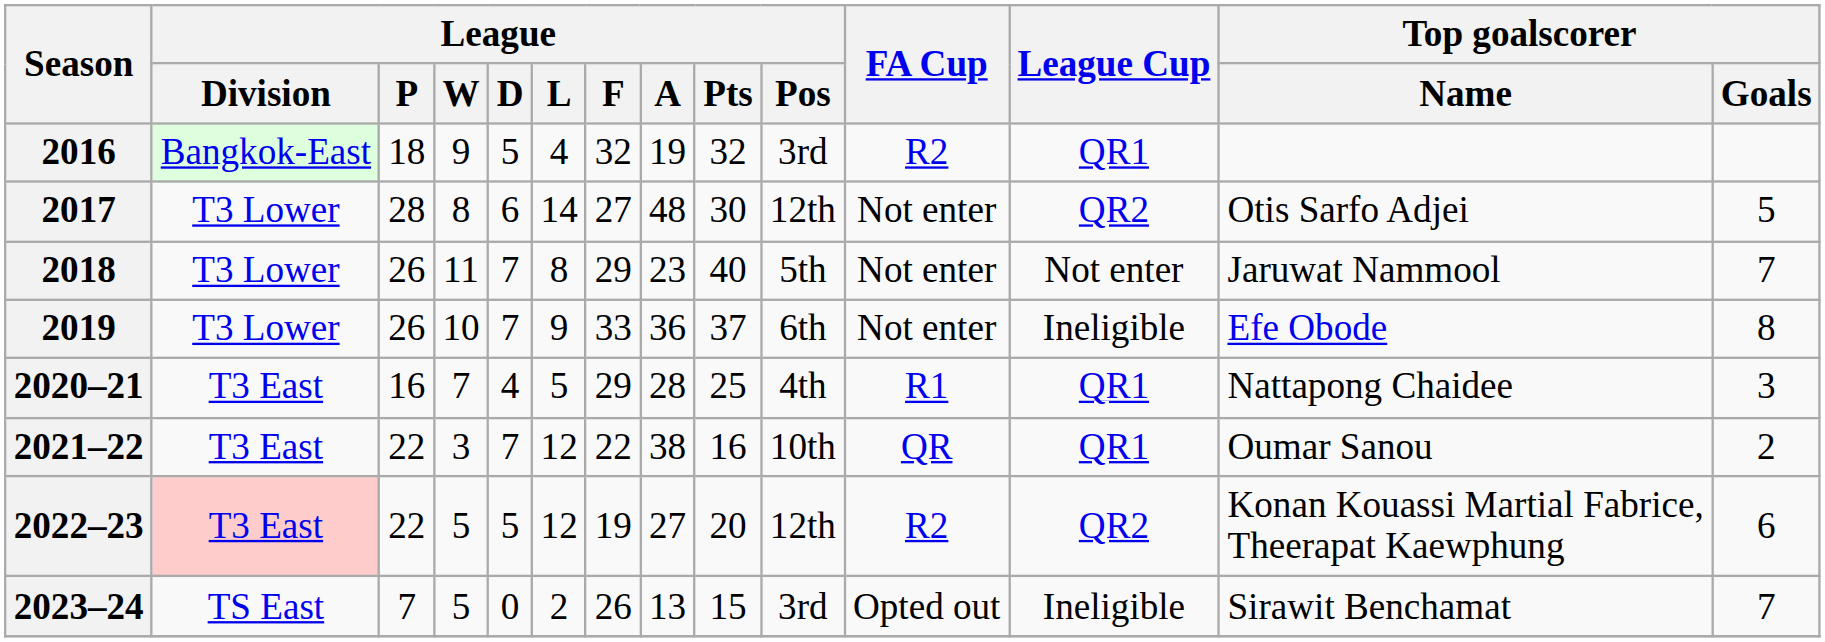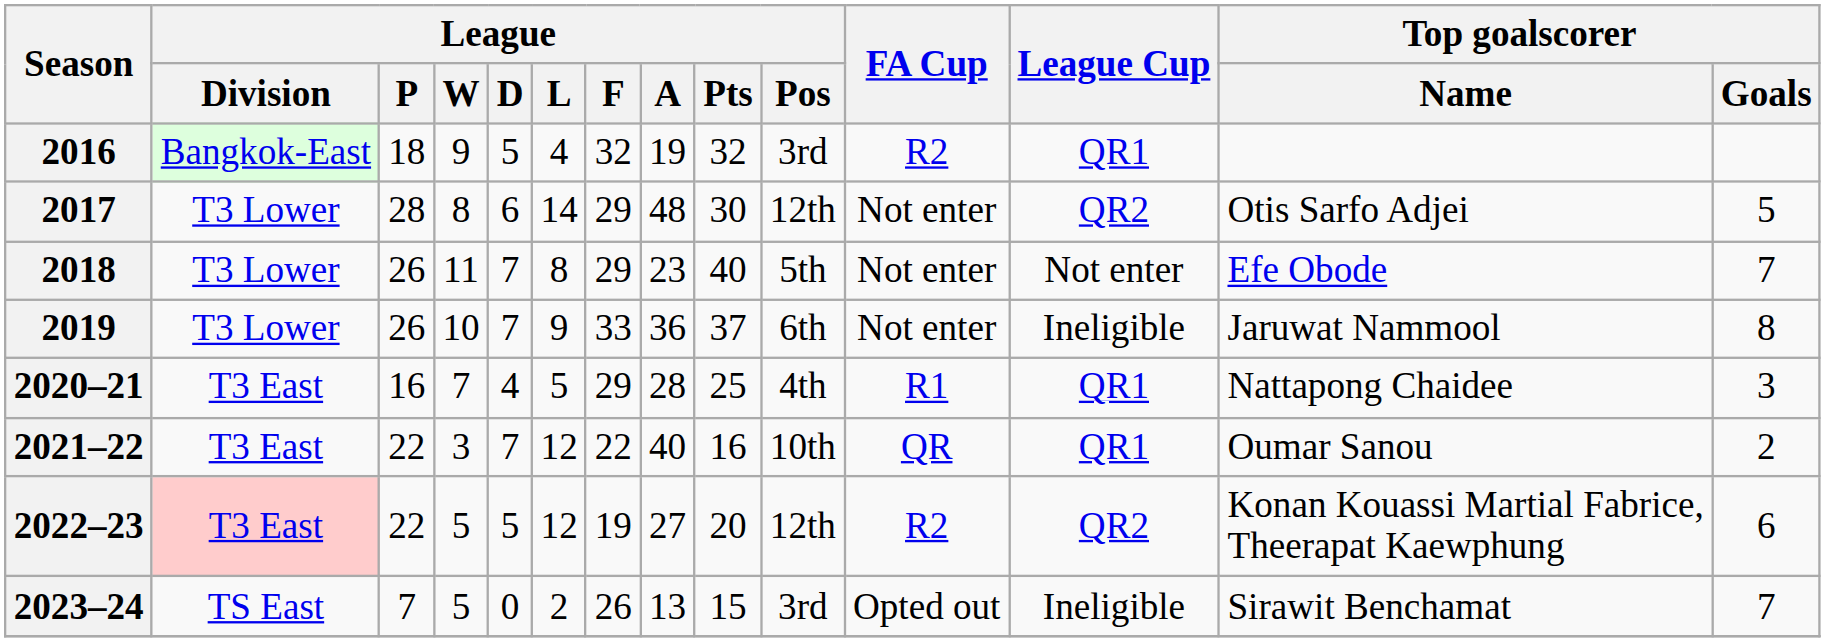2017 | League / F: 27 -> 29
2018 | Top goalscorer / Name: Jaruwat Nammool -> Efe Obode
2019 | Top goalscorer / Name: Efe Obode -> Jaruwat Nammool
2021–22 | League / A: 38 -> 40
